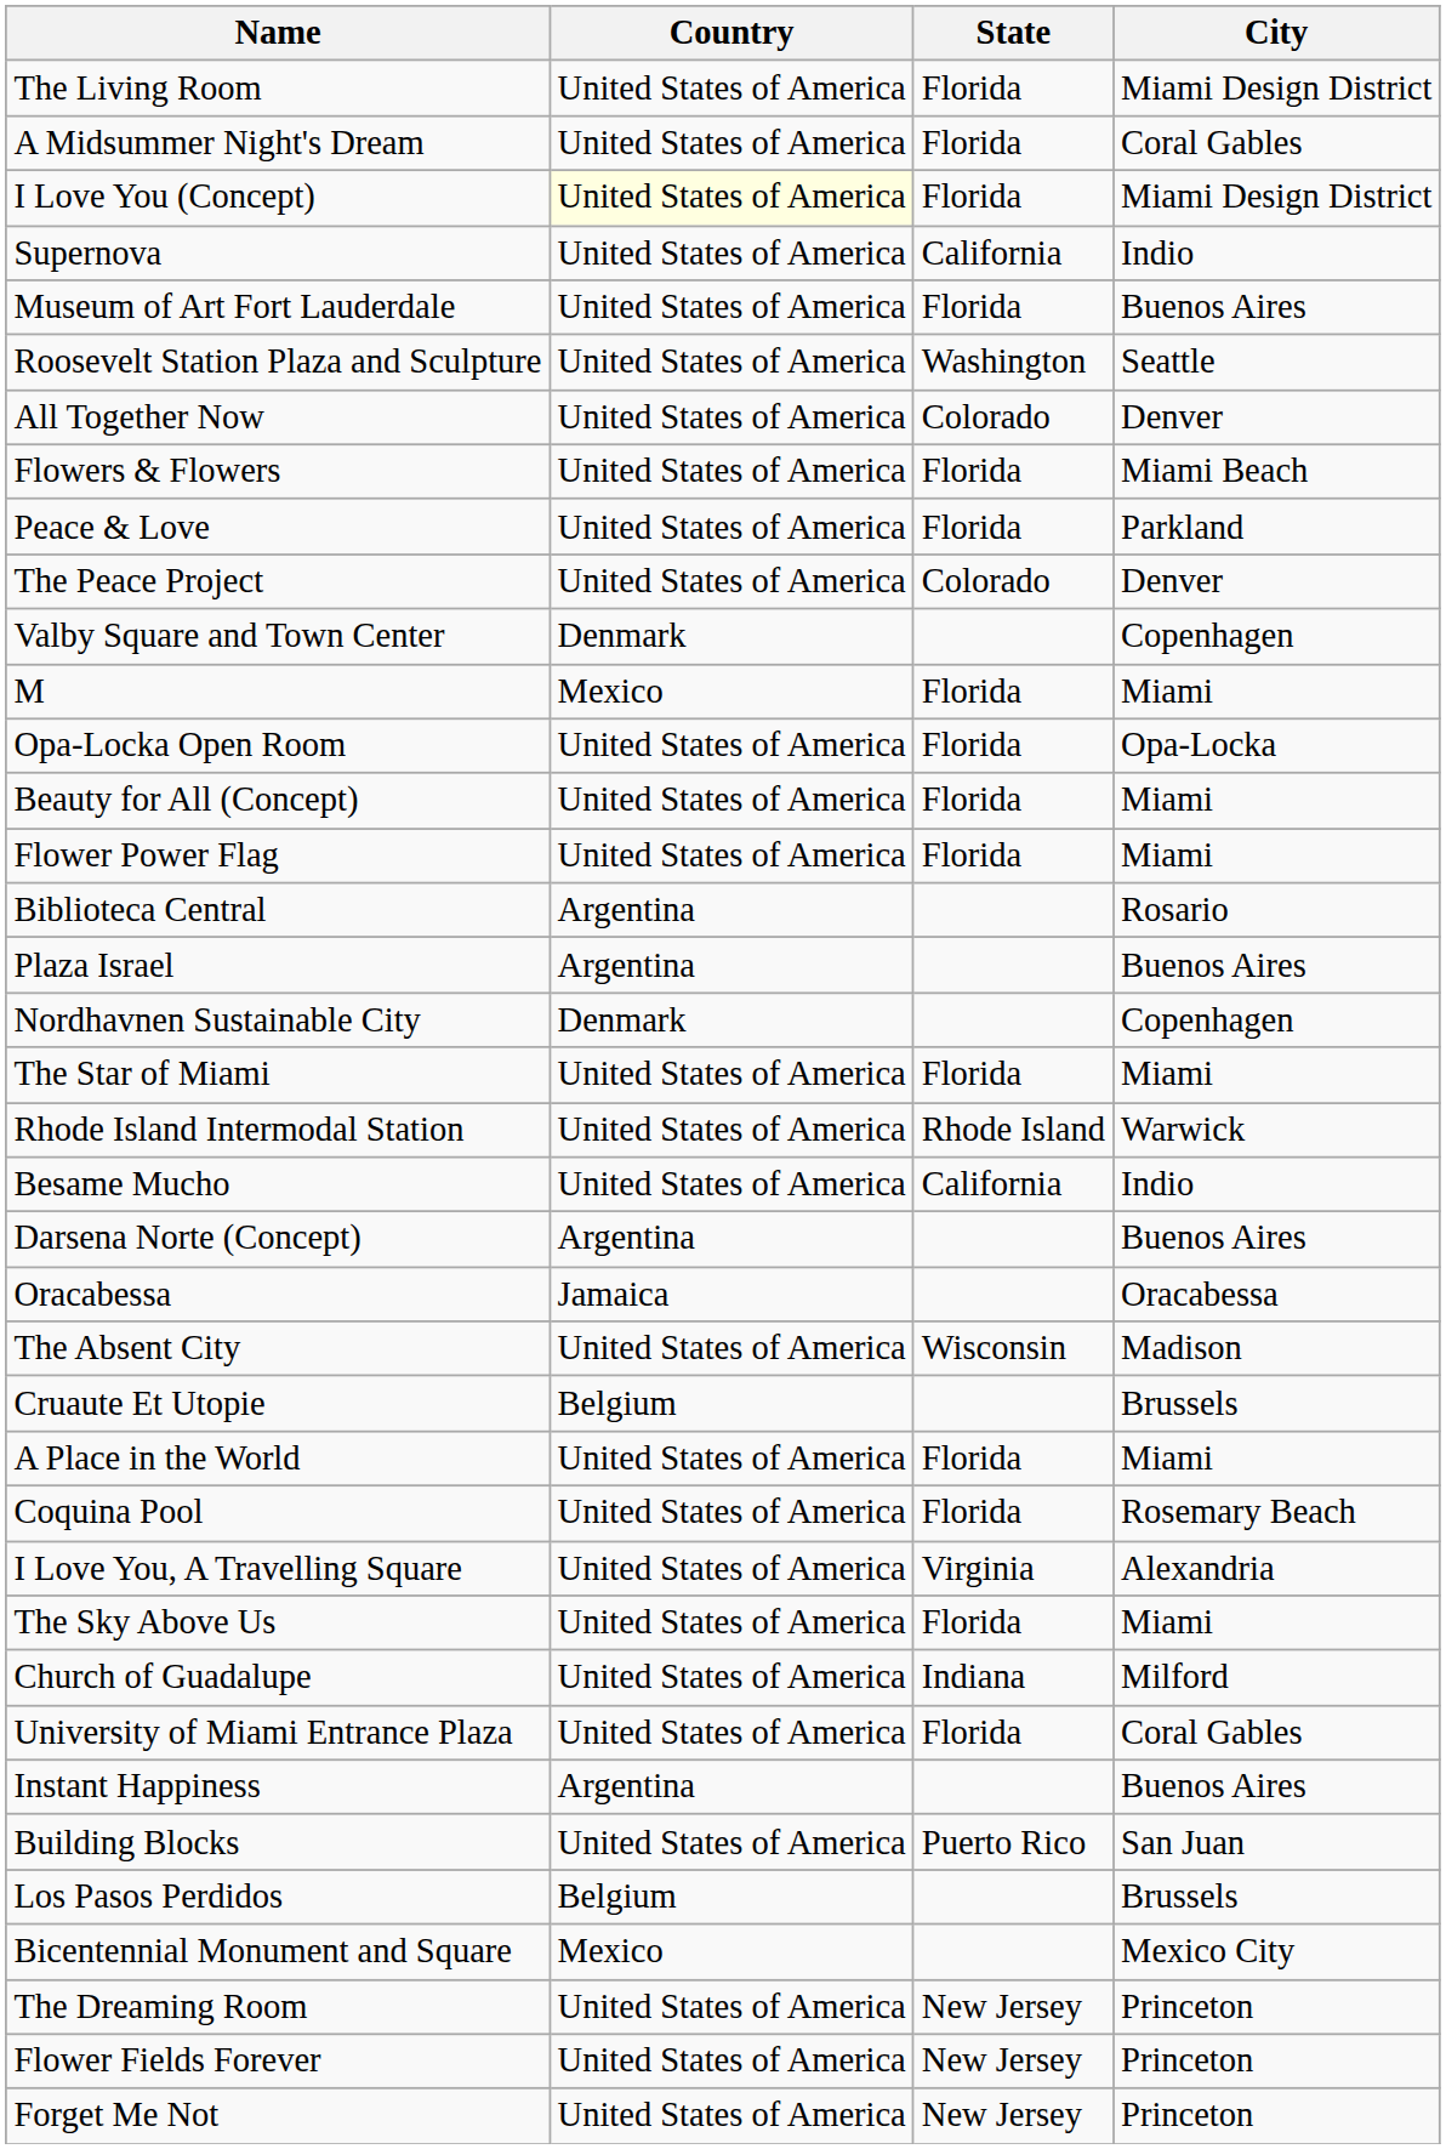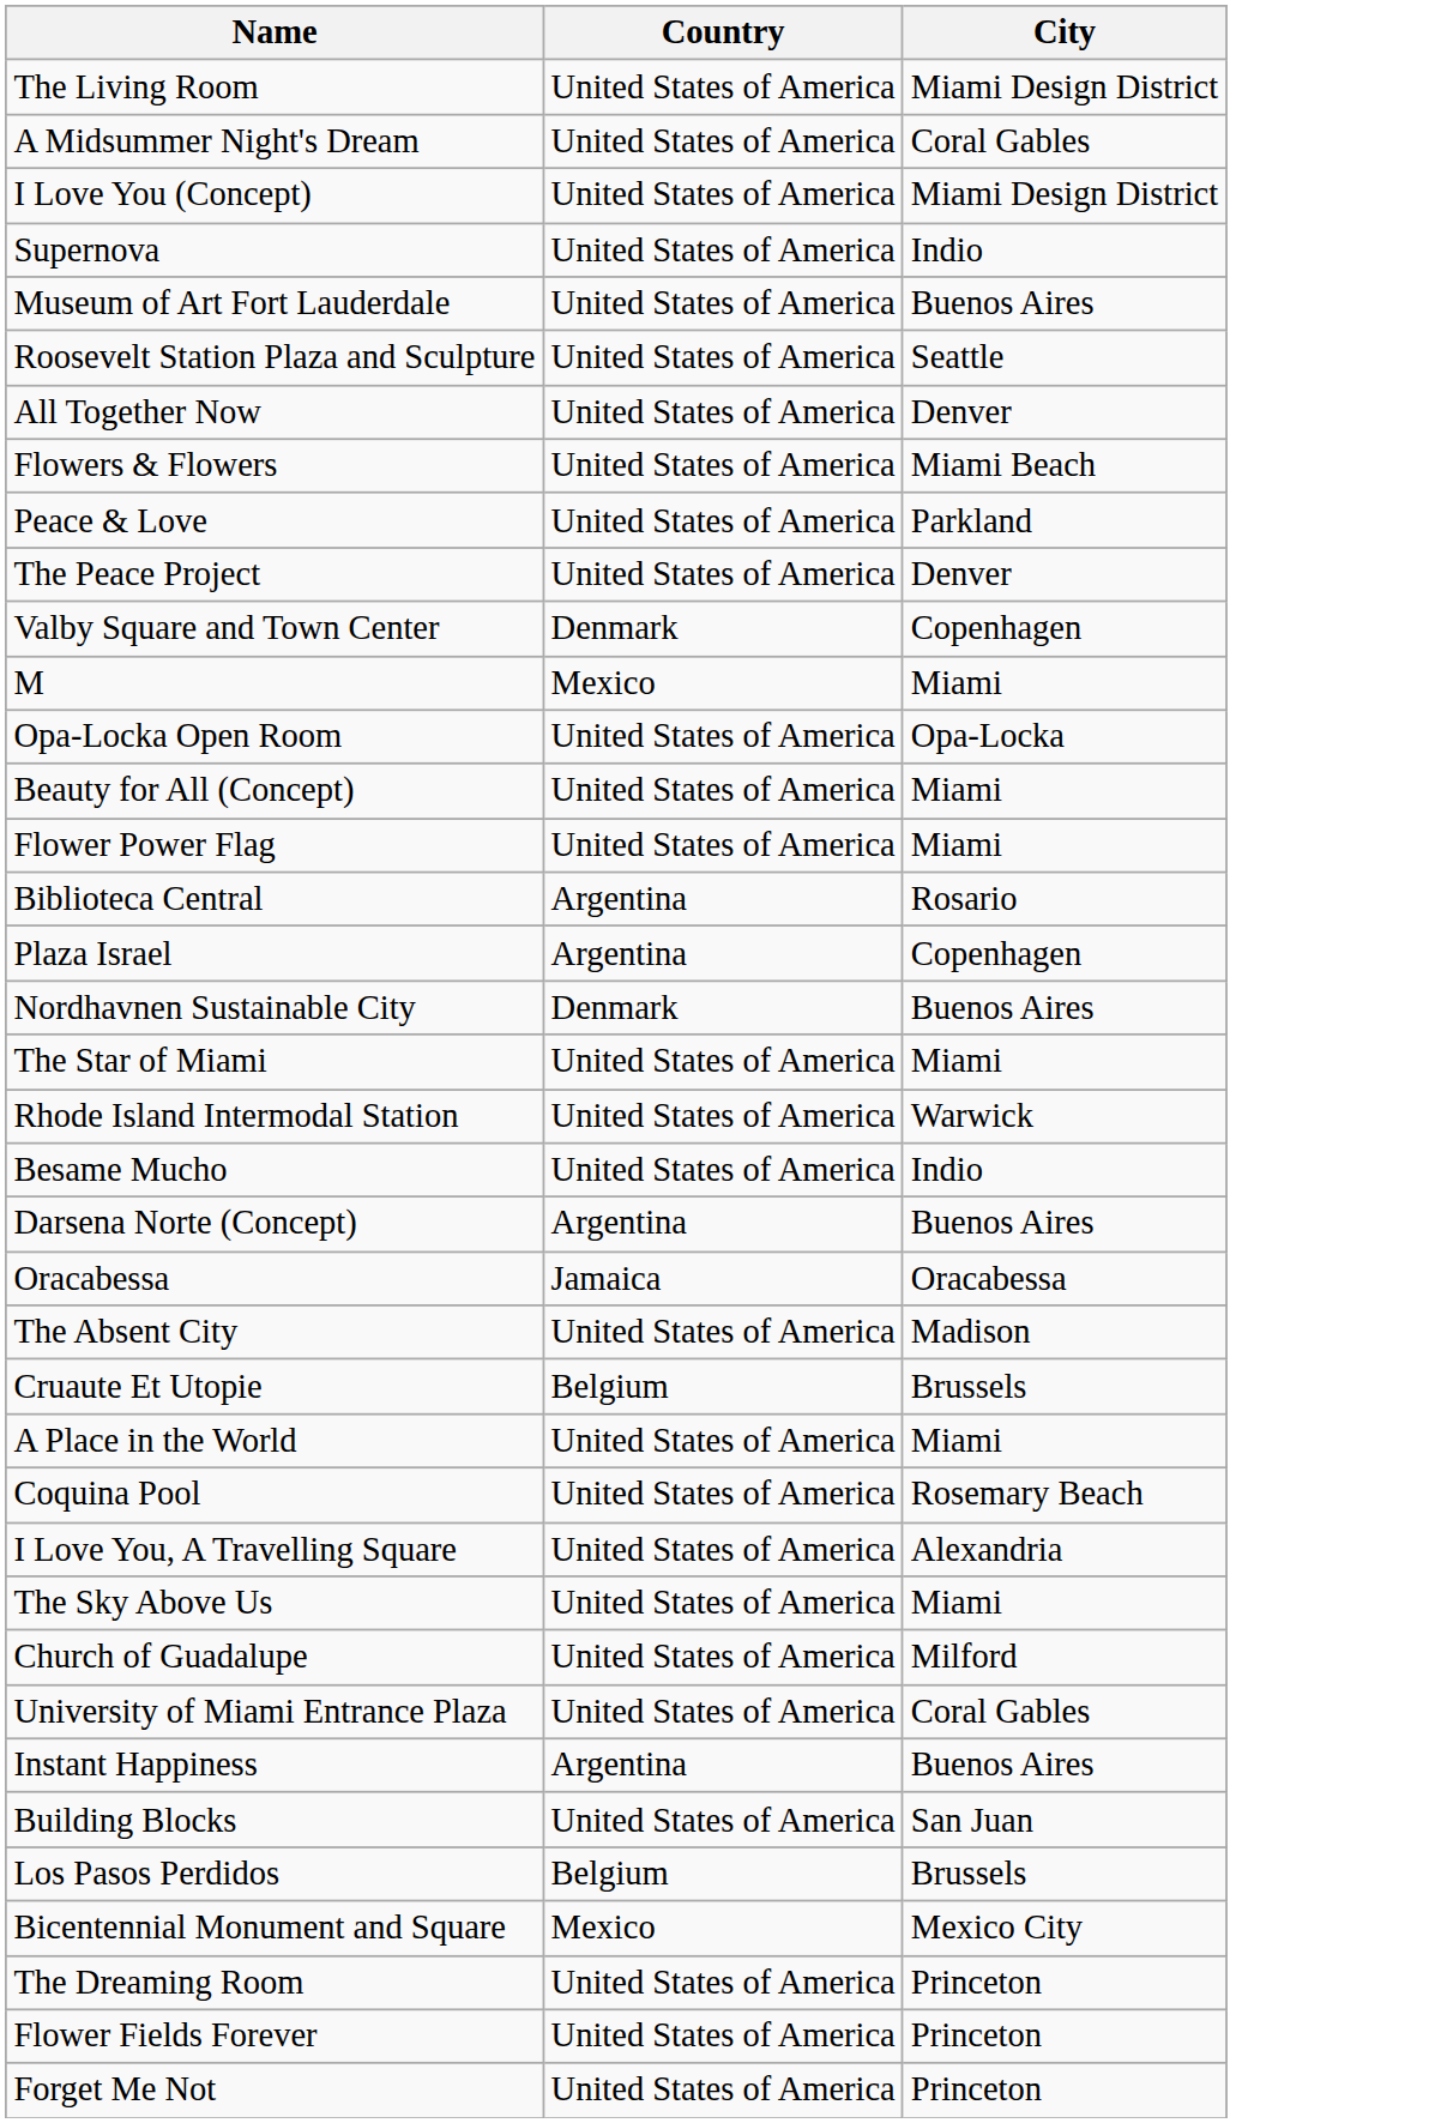- column: State | Florida | Florida | Florida | California | Florida | Washington | Colorado | Florida | Florida | Colorado | Florida | Florida | Florida | Florida | Florida | Rhode Island | California | Wisconsin | Florida | Florida | Virginia | Florida | Indiana | Florida | Puerto Rico | New Jersey | New Jersey | New Jersey
I Love You (Concept) | Country: lightyellow background -> no background
Plaza Israel | City: Buenos Aires -> Copenhagen
Nordhavnen Sustainable City | City: Copenhagen -> Buenos Aires
